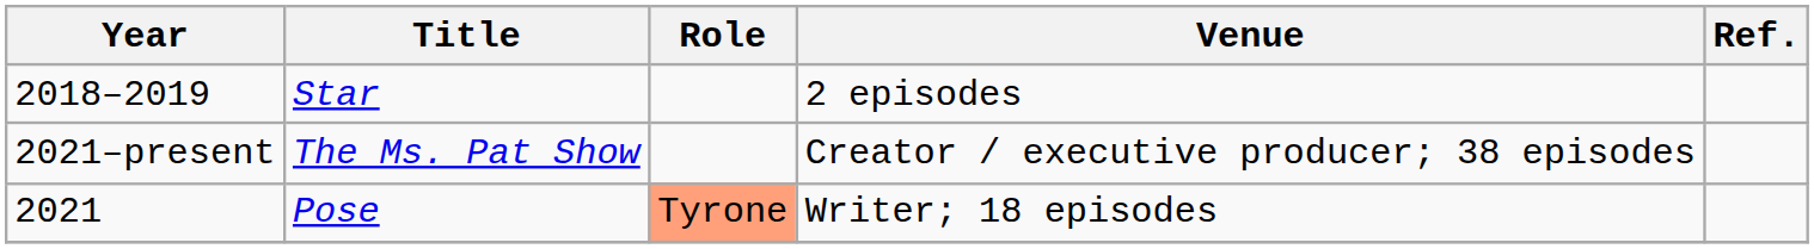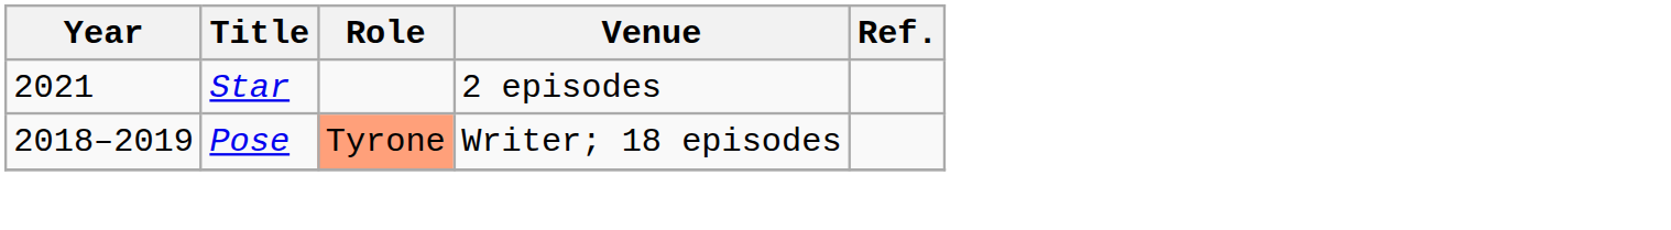Star | Year: 2018–2019 -> 2021
- row: 2021–present | The Ms. Pat Show | Creator / executive producer; 38 episodes
Pose | Year: 2021 -> 2018–2019
